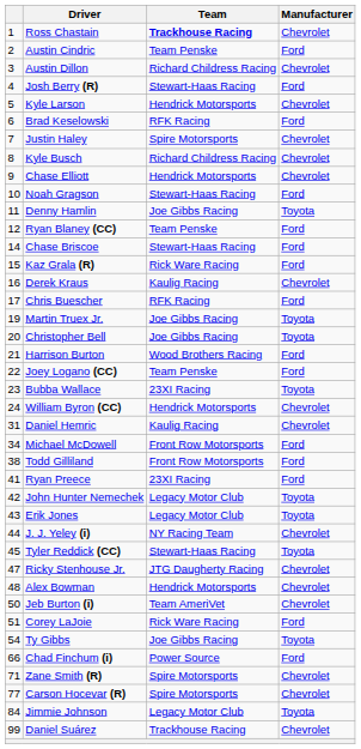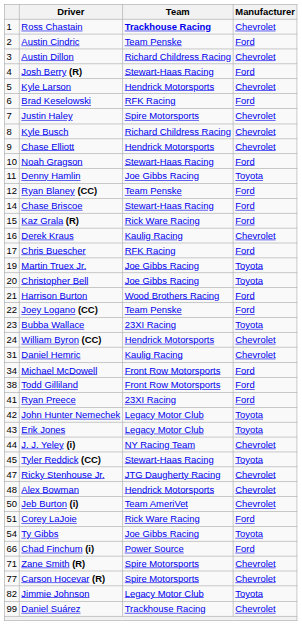Jimmie Johnson | column 1: 84 -> 82
